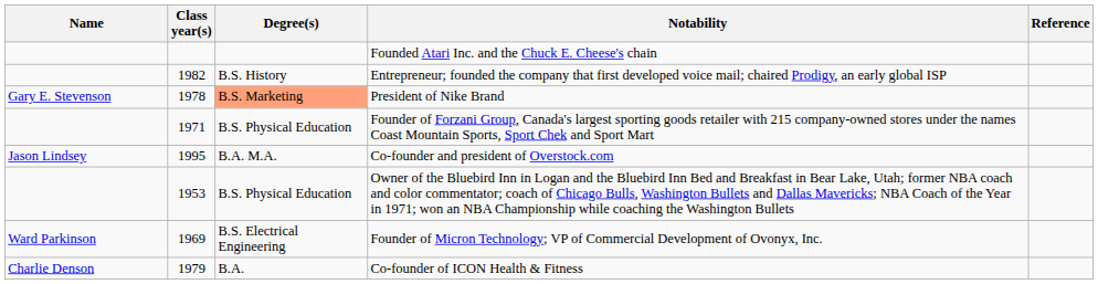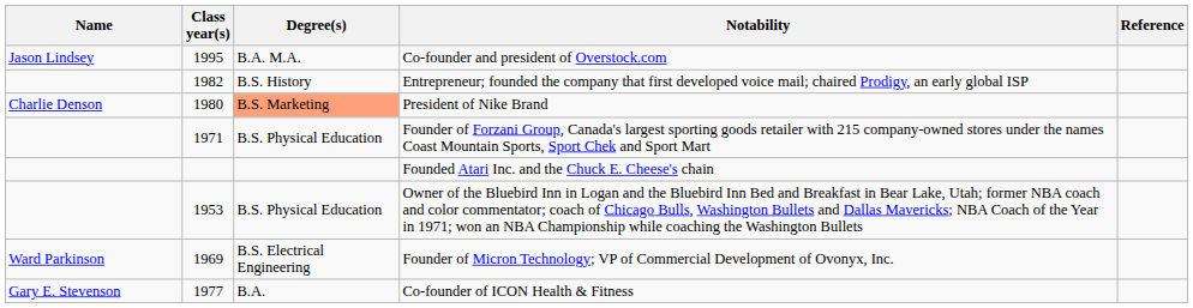rows swapped: Founded Atari Inc. and the Chuck E. Cheese's chain <-> Co-founder and president of Overstock.com
President of Nike Brand | Name: Gary E. Stevenson -> Charlie Denson
President of Nike Brand | Class year(s): 1978 -> 1980
Co-founder of ICON Health & Fitness | Name: Charlie Denson -> Gary E. Stevenson
Co-founder of ICON Health & Fitness | Class year(s): 1979 -> 1977
